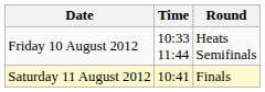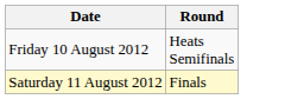- column: Time | 10:33 11:44 | 10:41
